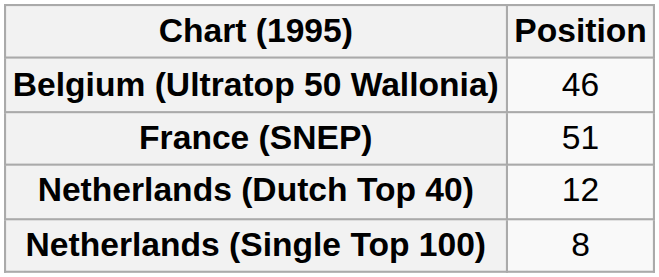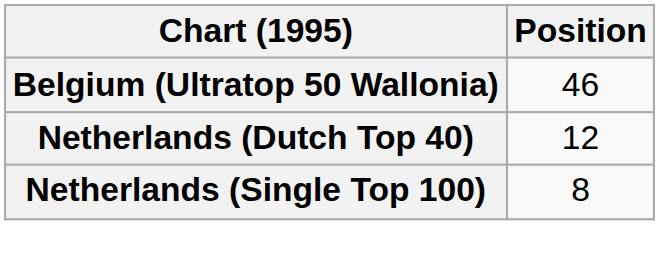- row: France (SNEP) | 51
